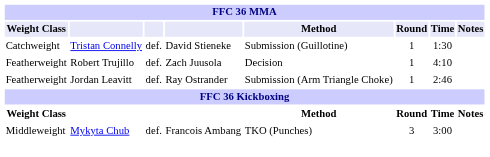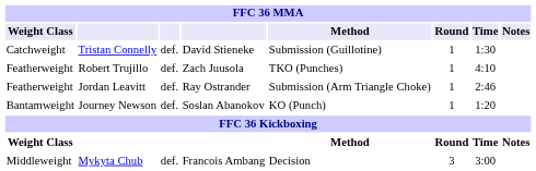Robert Trujillo | Method: Decision -> TKO (Punches)
+ row: Bantamweight | Journey Newson | def. | Soslan Abanokov | KO (Punch) | 1 | 1:20
Mykyta Chub | Method: TKO (Punches) -> Decision
